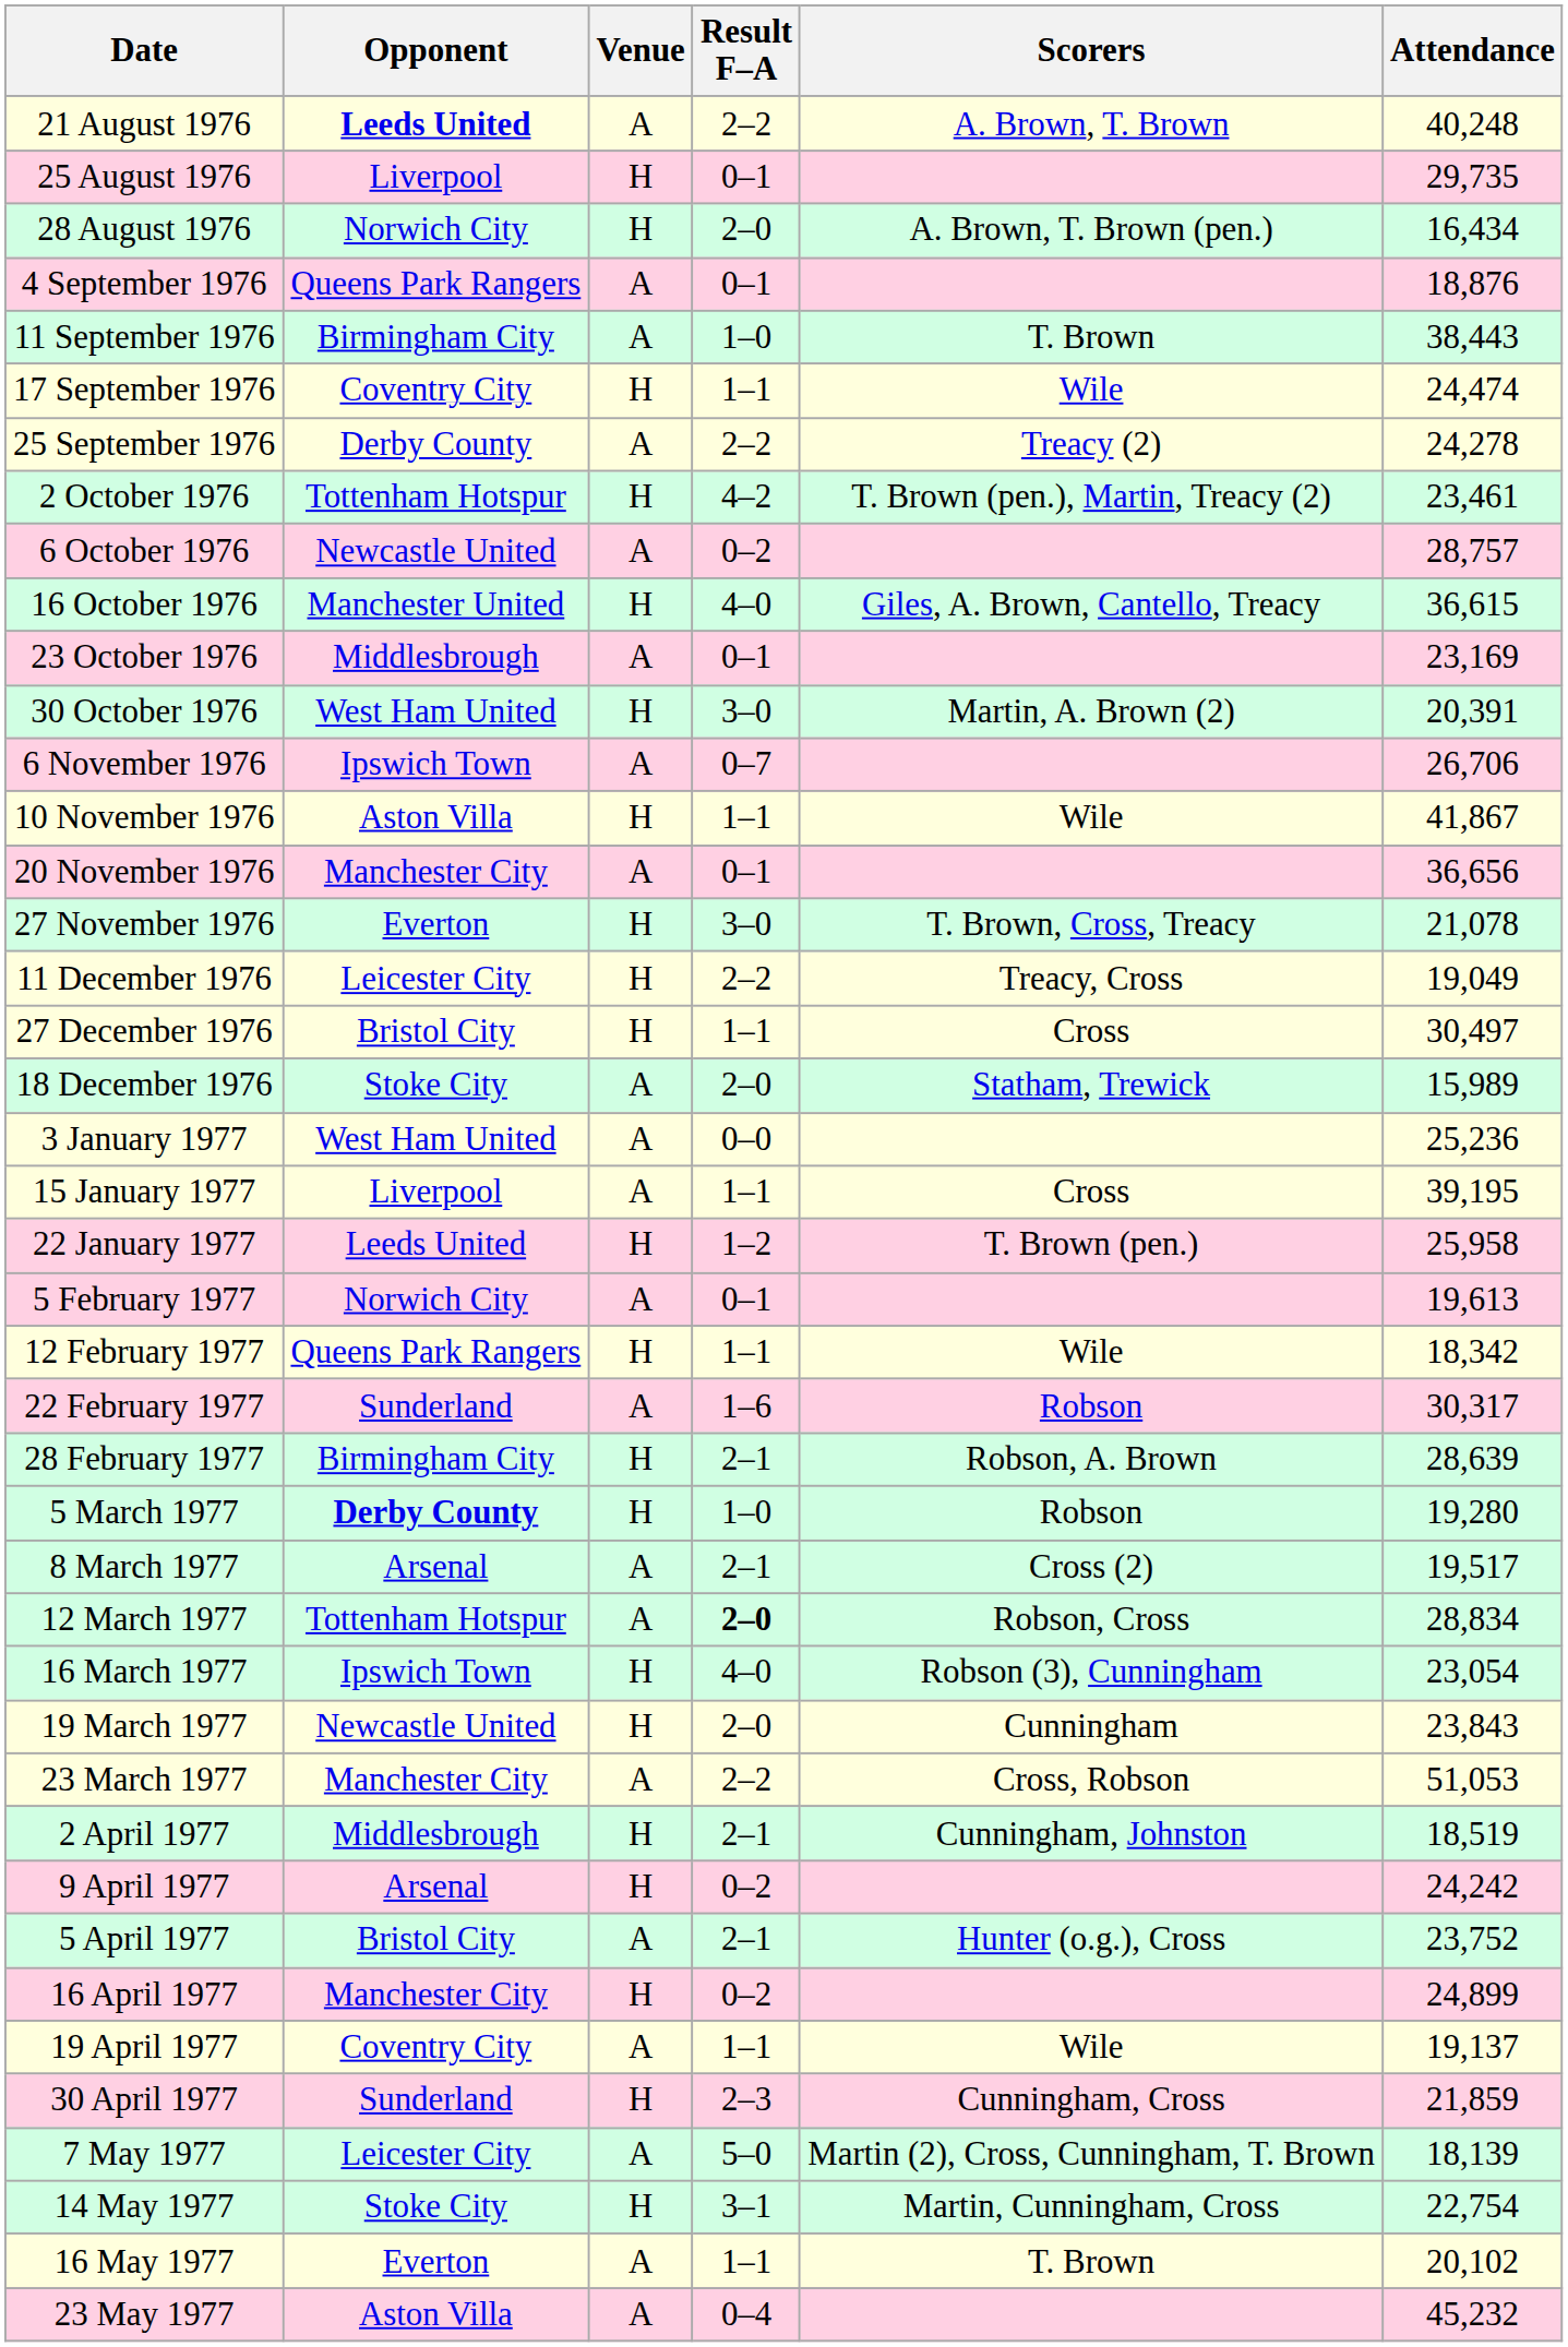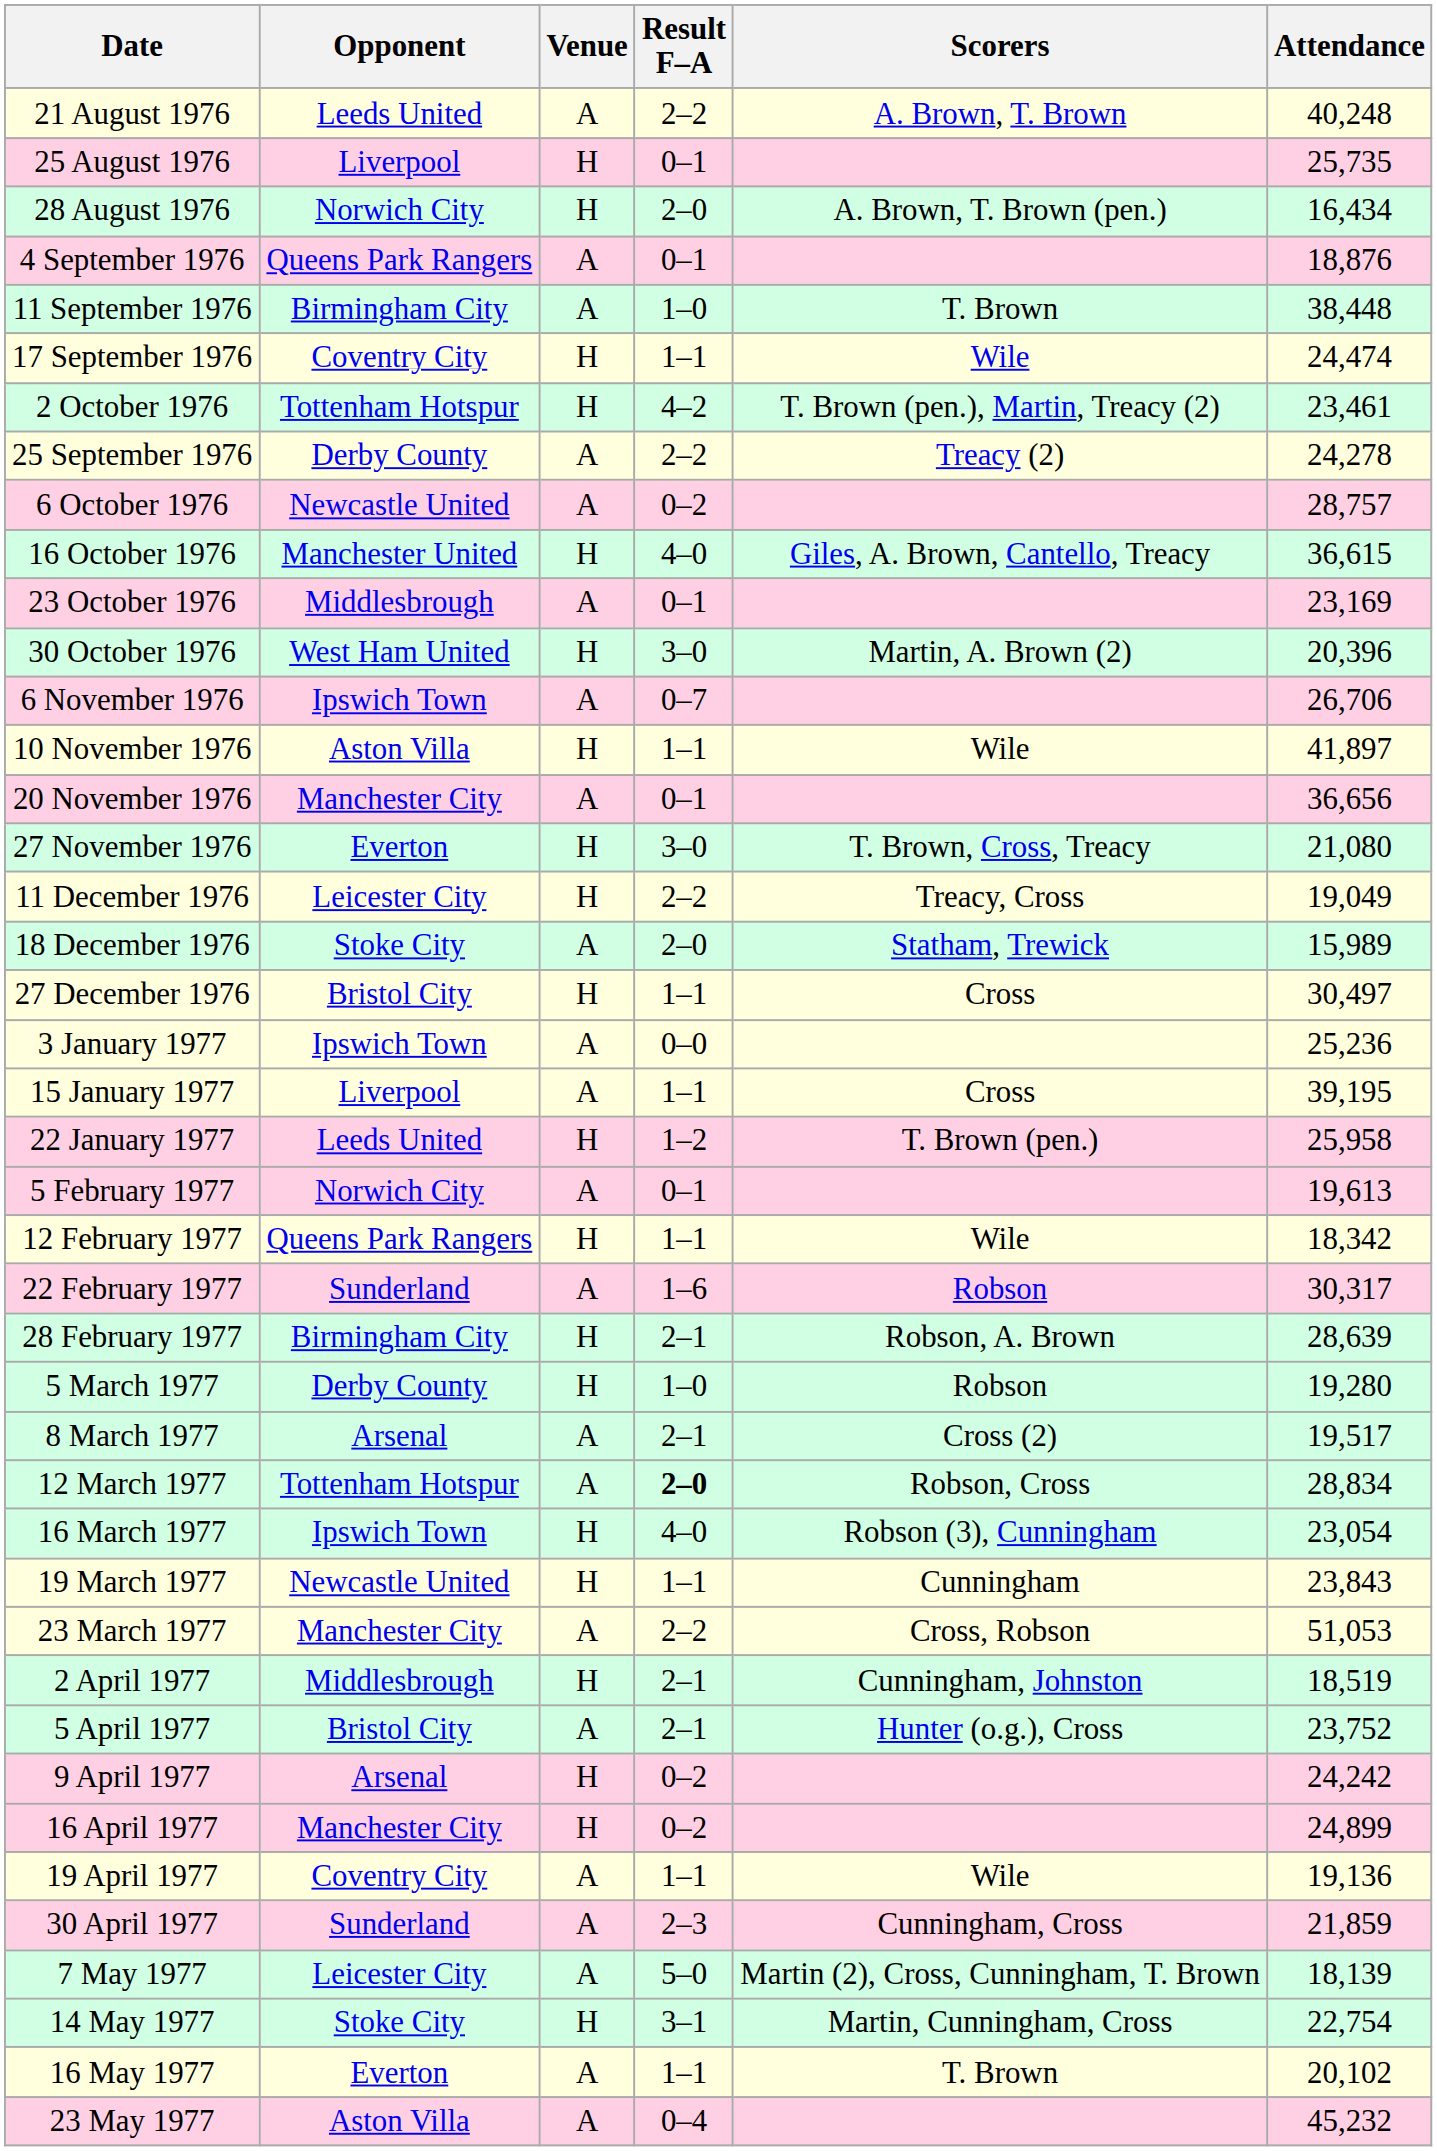21 August 1976 | Opponent: bold -> normal
25 August 1976 | Attendance: 29,735 -> 25,735
11 September 1976 | Attendance: 38,443 -> 38,448
rows swapped: 25 September 1976 <-> 2 October 1976
30 October 1976 | Attendance: 20,391 -> 20,396
10 November 1976 | Attendance: 41,867 -> 41,897
27 November 1976 | Attendance: 21,078 -> 21,080
rows swapped: 18 December 1976 <-> 27 December 1976
3 January 1977 | Opponent: West Ham United -> Ipswich Town
5 March 1977 | Opponent: bold -> normal
19 March 1977 | Result F–A: 2–0 -> 1–1
rows swapped: 5 April 1977 <-> 9 April 1977
19 April 1977 | Attendance: 19,137 -> 19,136
30 April 1977 | Venue: H -> A
